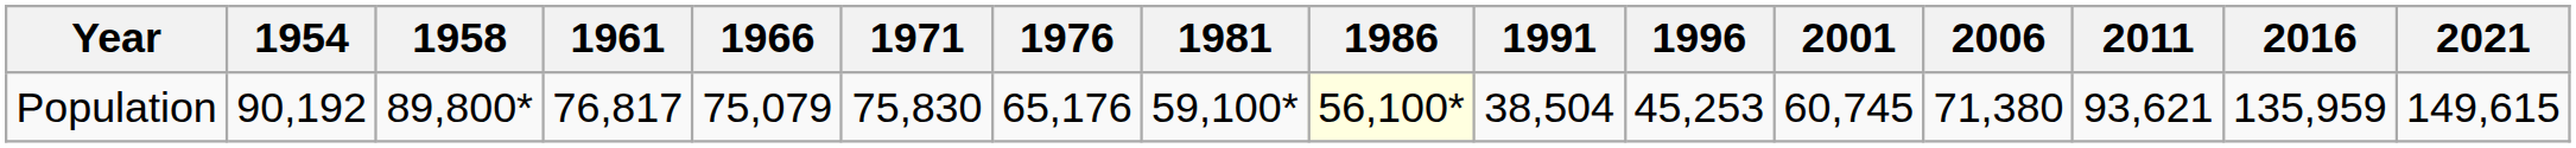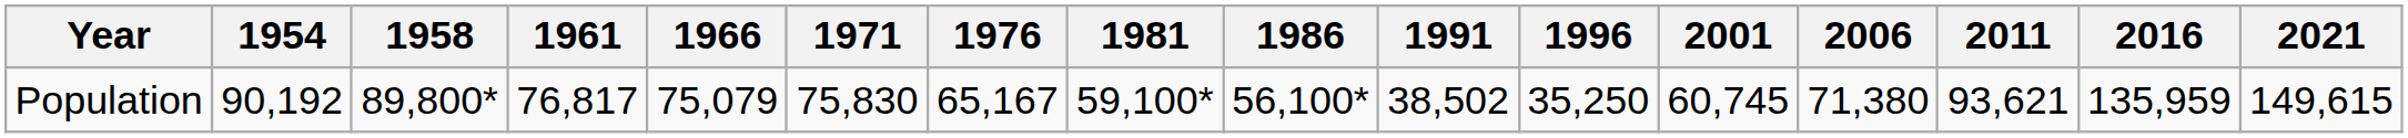Population | 1976: 65,176 -> 65,167
Population | 1986: lightyellow background -> no background
Population | 1991: 38,504 -> 38,502
Population | 1996: 45,253 -> 35,250
